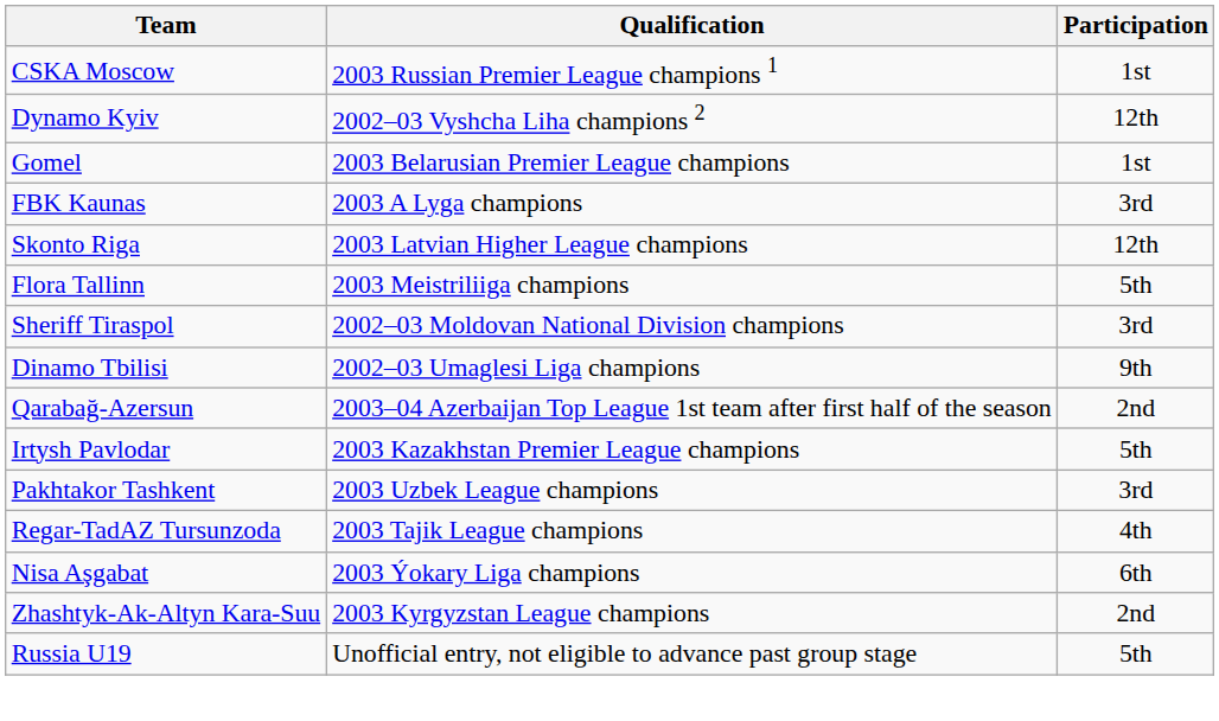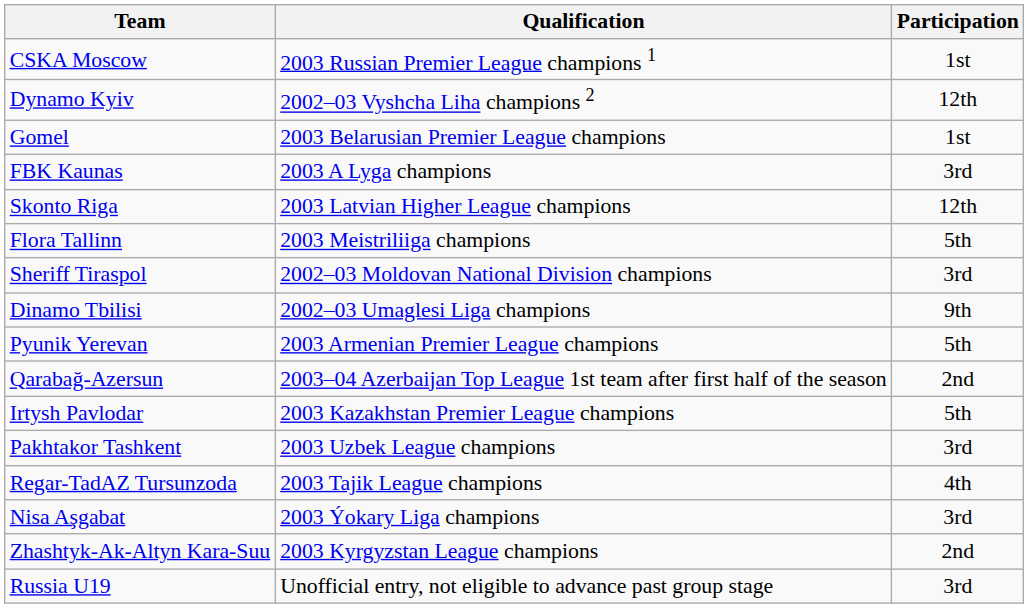+ row: Pyunik Yerevan | 2003 Armenian Premier League champions | 5th
Nisa Aşgabat | Participation: 6th -> 3rd
Russia U19 | Participation: 5th -> 3rd
